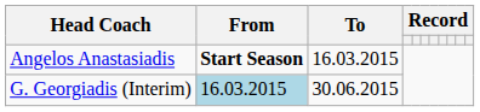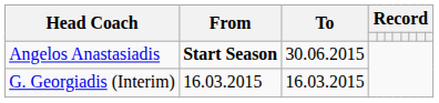Angelos Anastasiadis | To: 16.03.2015 -> 30.06.2015
G. Georgiadis (Interim) | From: lightblue background -> no background
G. Georgiadis (Interim) | To: 30.06.2015 -> 16.03.2015
